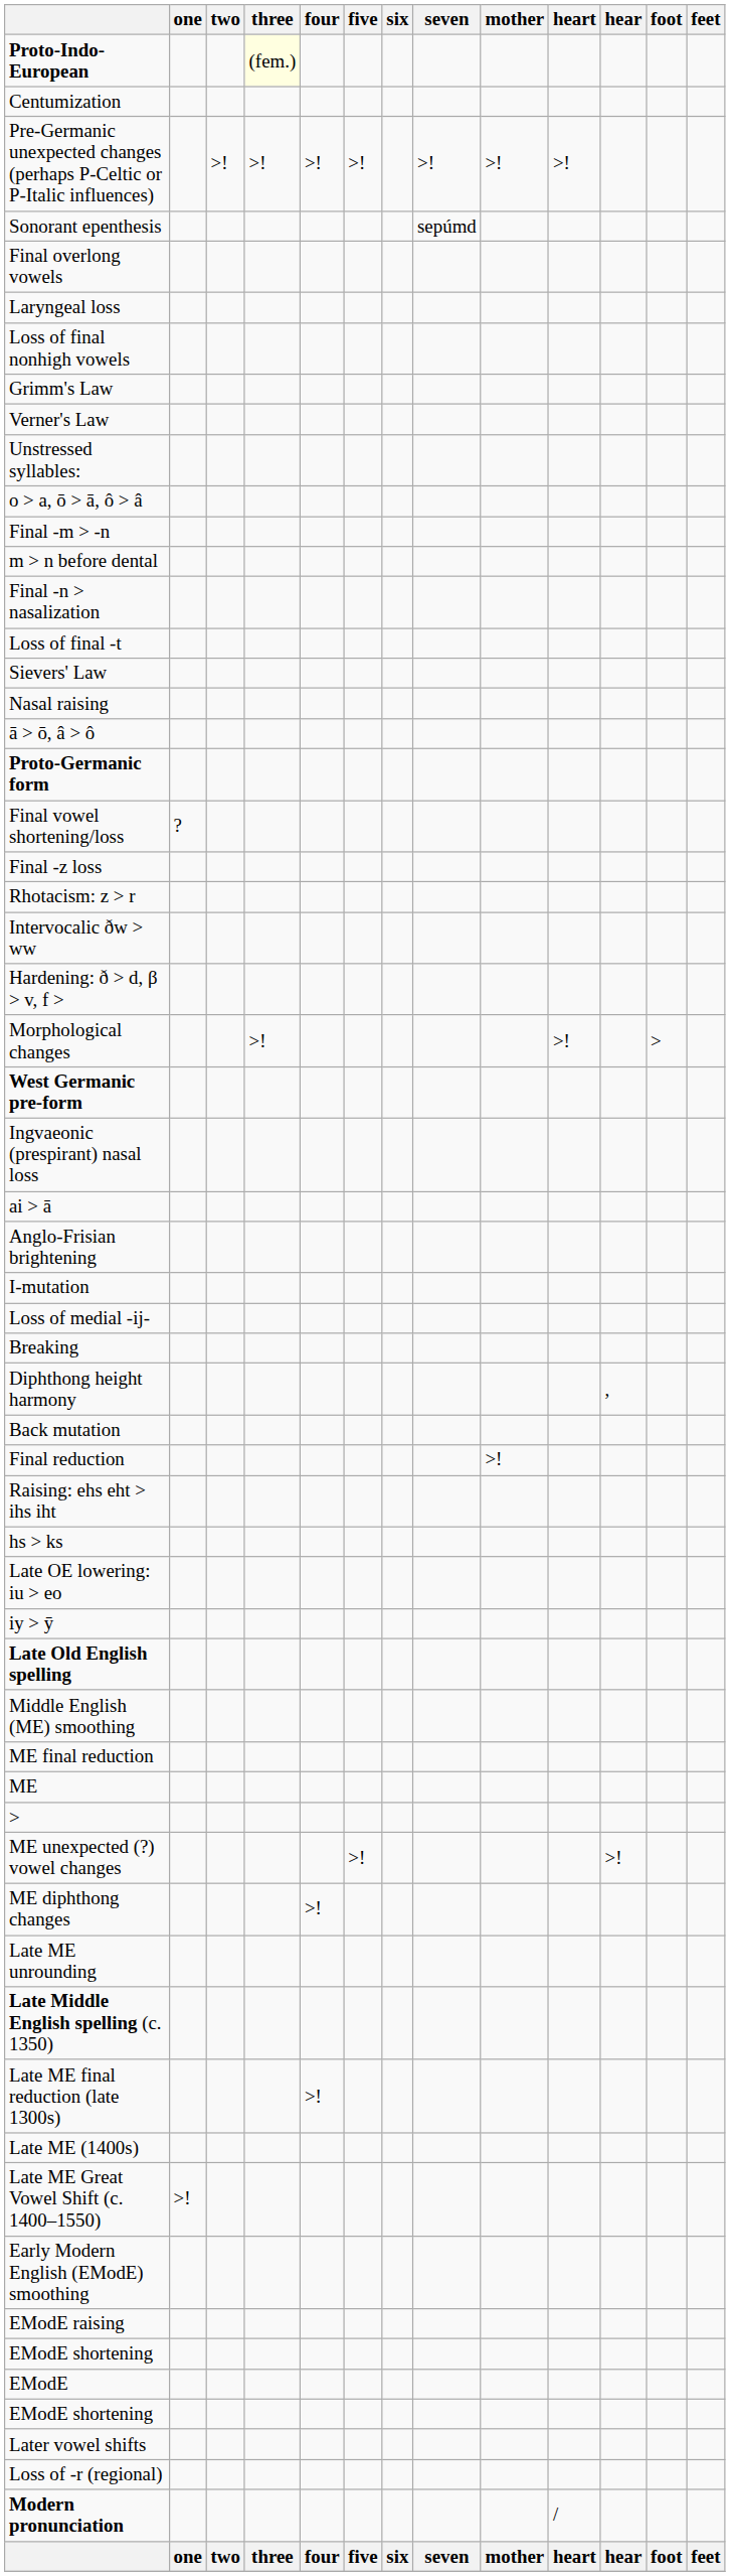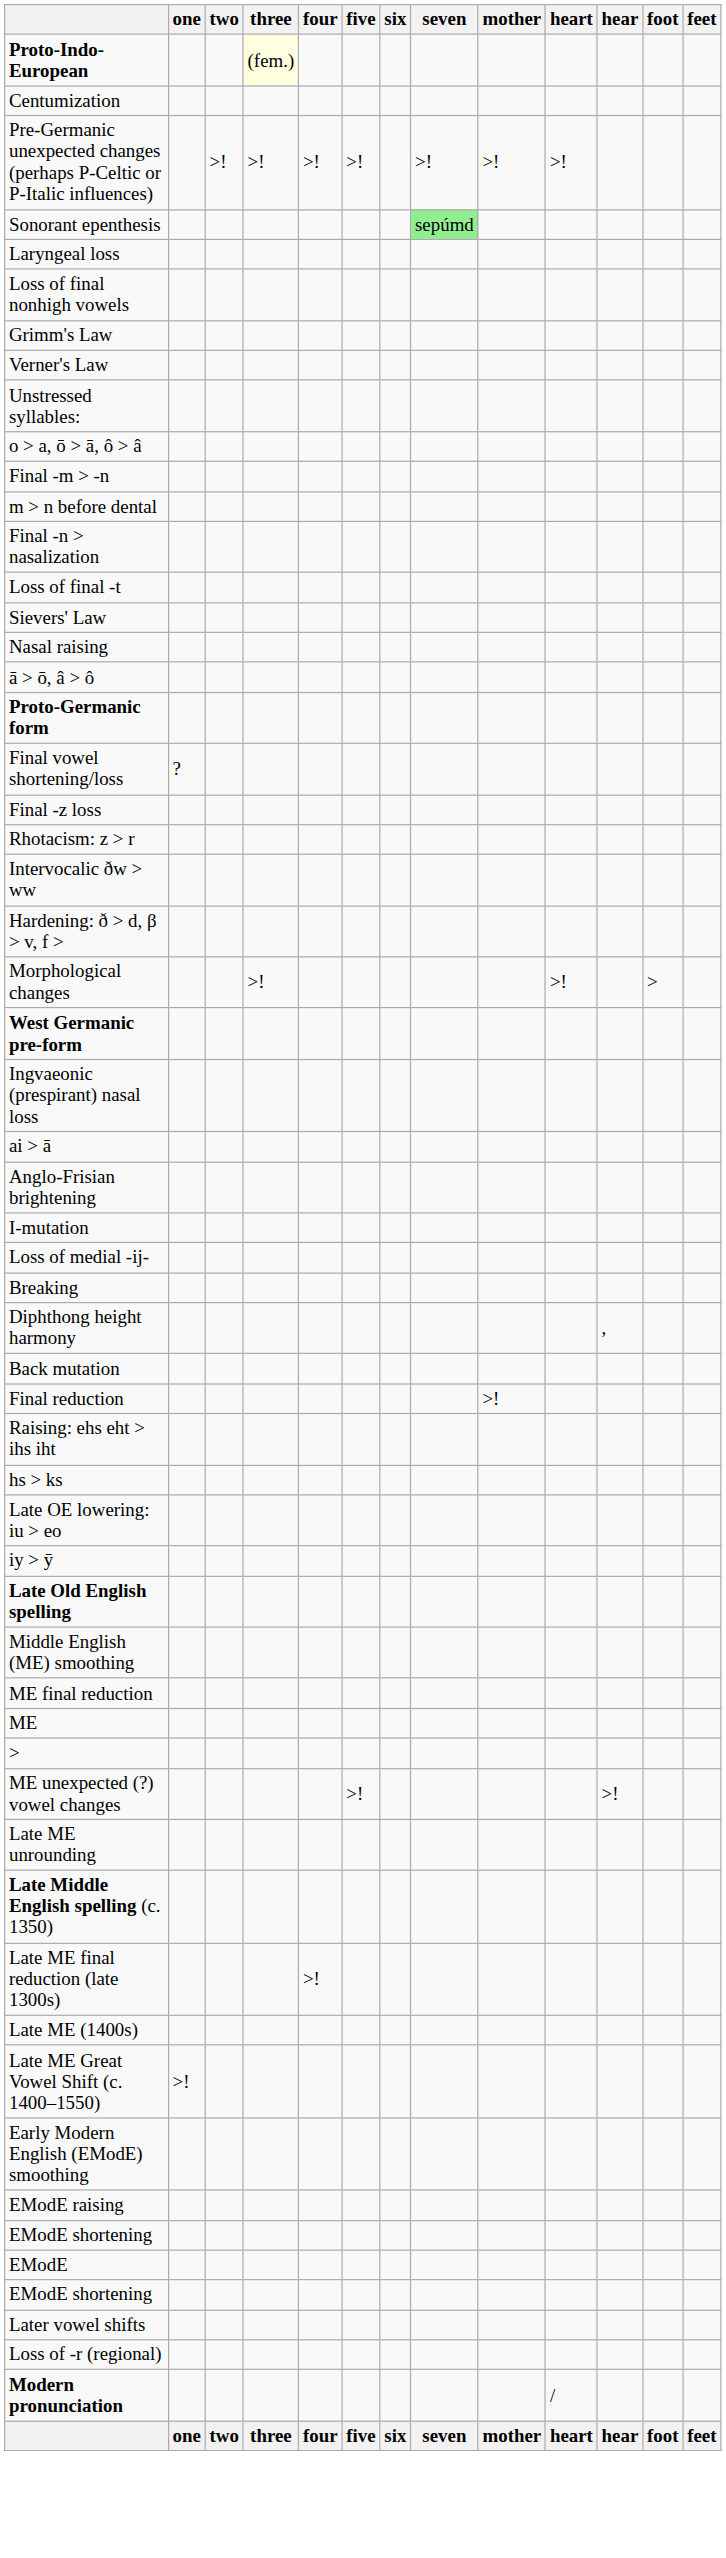Sonorant epenthesis | seven: no background -> lightgreen background
- row: Final overlong vowels
- row: ME diphthong changes | >!
